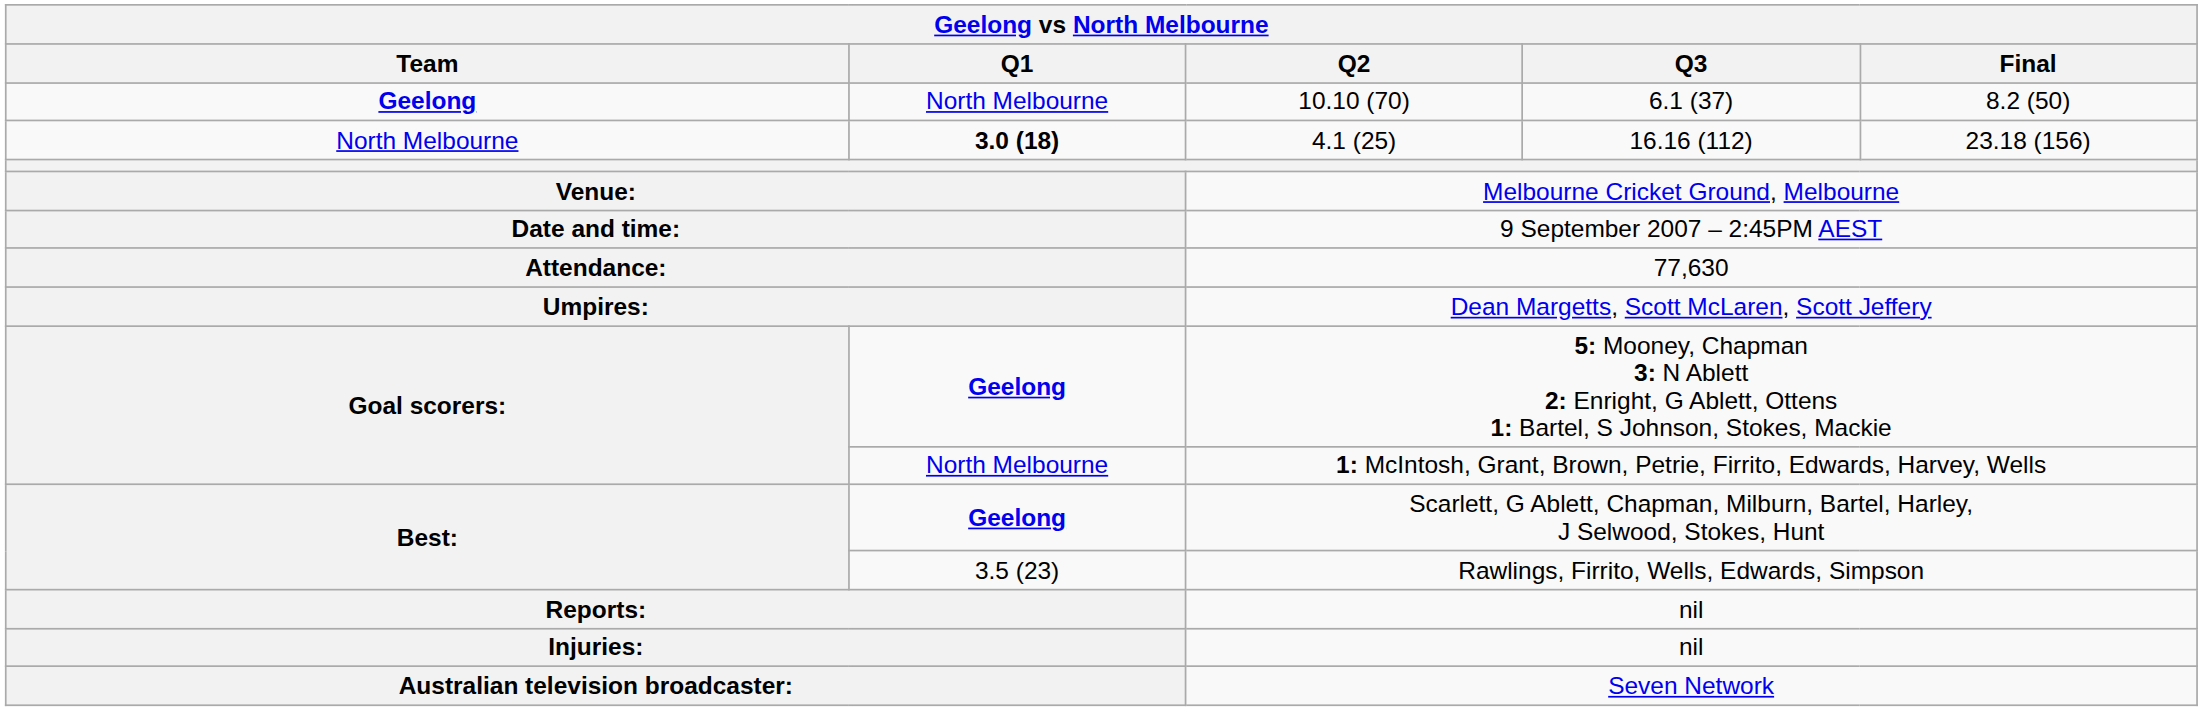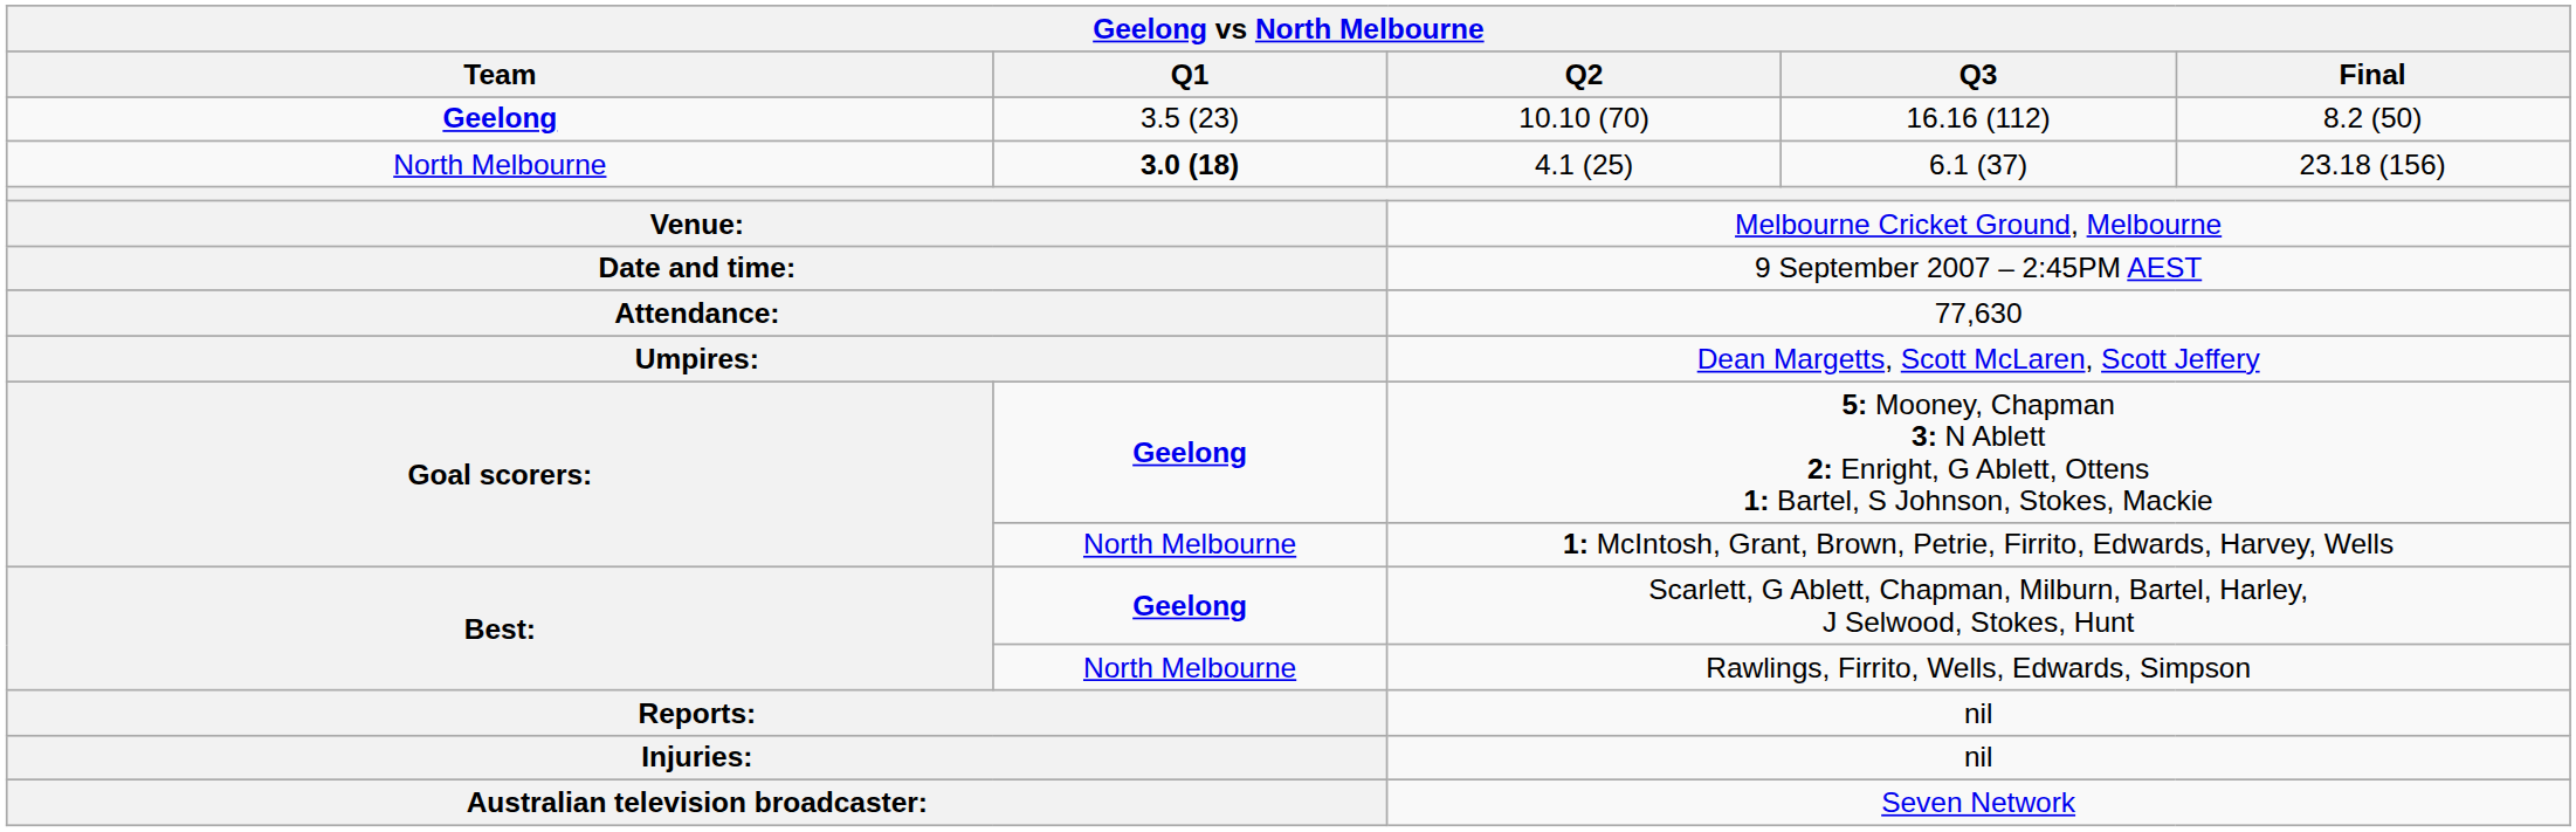10.10 (70) | Q1: North Melbourne -> 3.5 (23)
10.10 (70) | Q3: 6.1 (37) -> 16.16 (112)
4.1 (25) | Q3: 16.16 (112) -> 6.1 (37)
Rawlings, Firrito, Wells, Edwards, Simpson | Q1: 3.5 (23) -> North Melbourne
